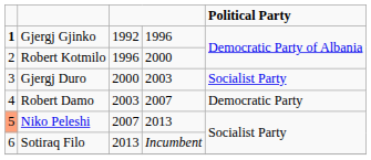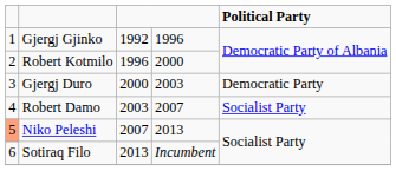Gjergj Gjinko | column 1: bold -> normal
Gjergj Duro | Political Party: Socialist Party -> Democratic Party
Robert Damo | Political Party: Democratic Party -> Socialist Party
